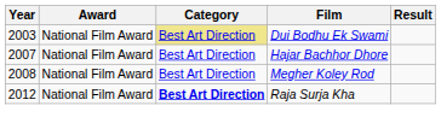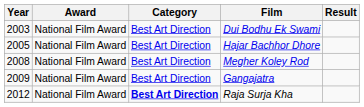Dui Bodhu Ek Swami | Category: khaki background -> no background
Hajar Bachhor Dhore | Year: 2007 -> 2005
+ row: 2009 | National Film Award | Best Art Direction | Gangajatra
